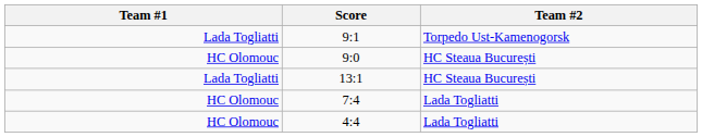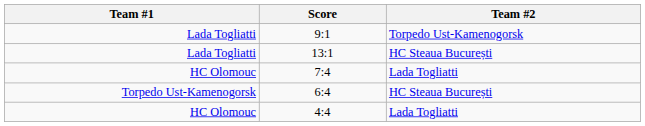- row: HC Olomouc | 9:0 | HC Steaua București
+ row: Torpedo Ust-Kamenogorsk | 6:4 | HC Steaua București
